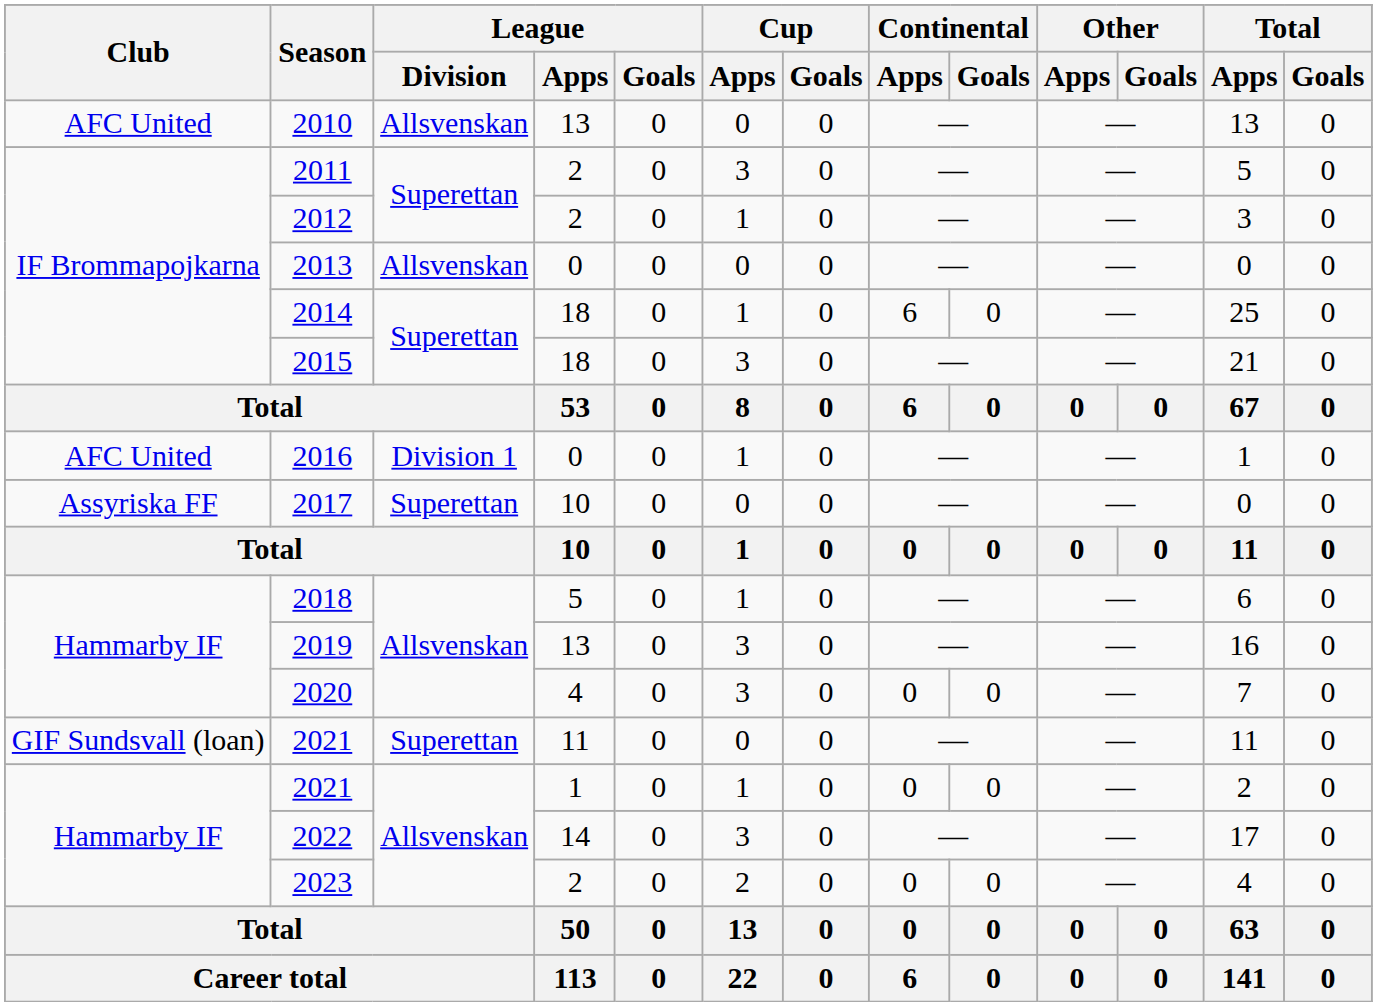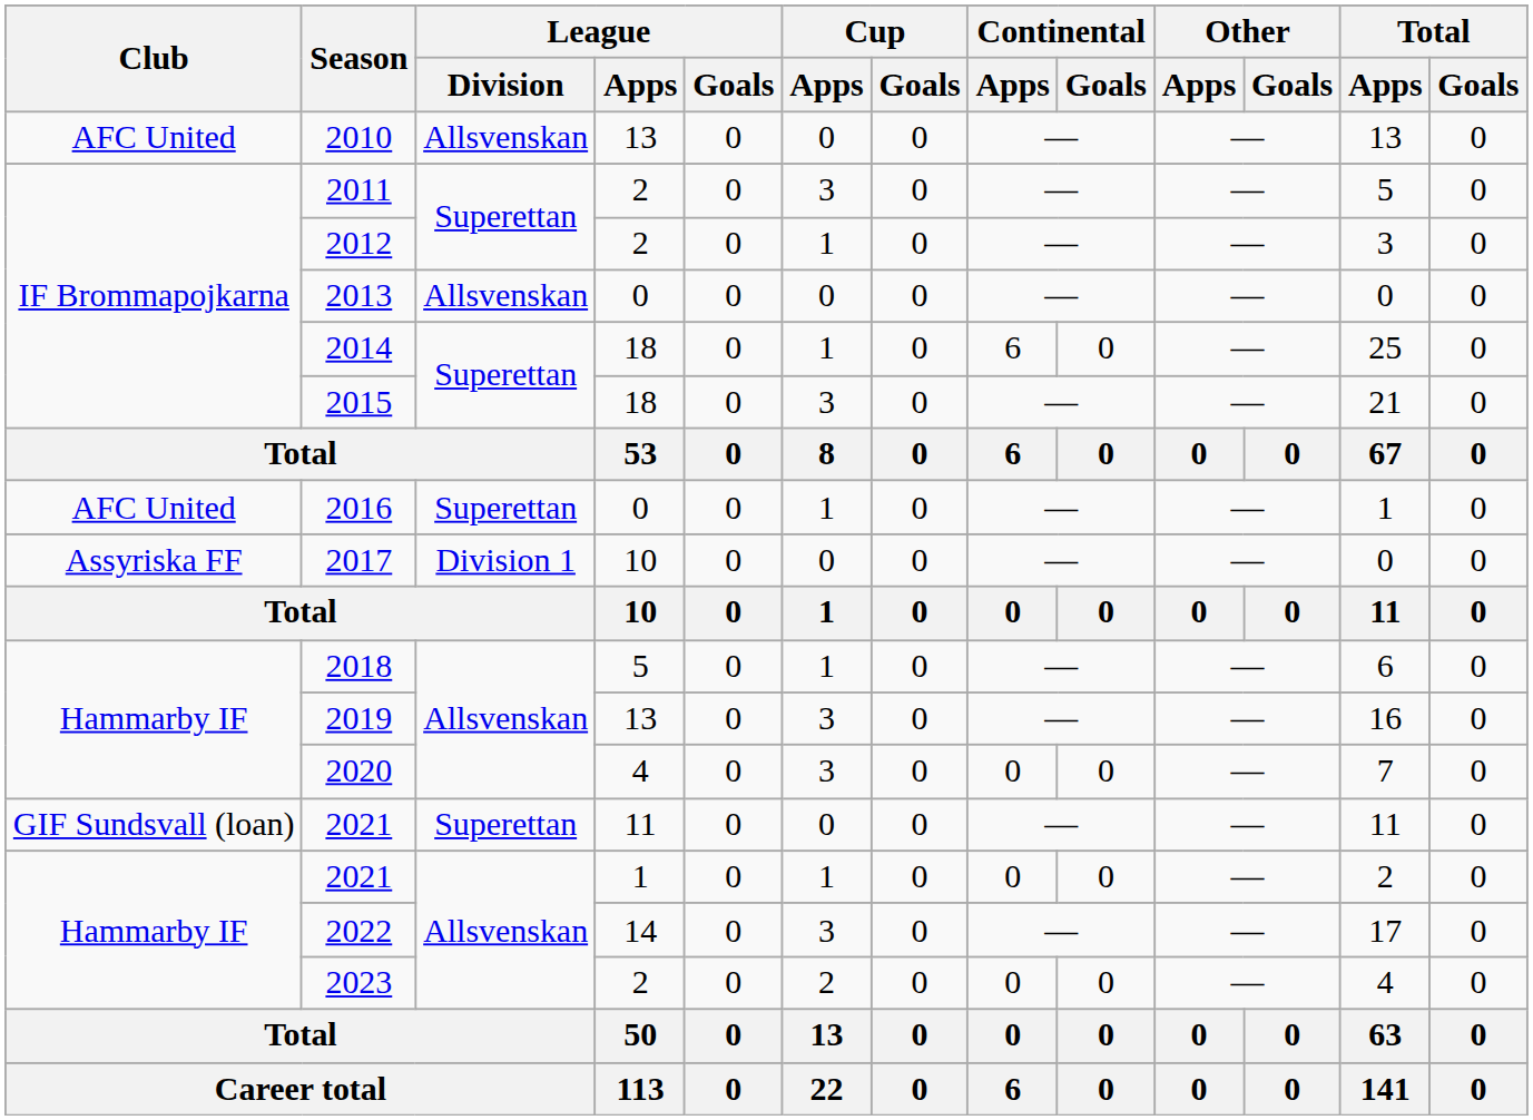2016 | League / Division: Division 1 -> Superettan
2017 | League / Division: Superettan -> Division 1
